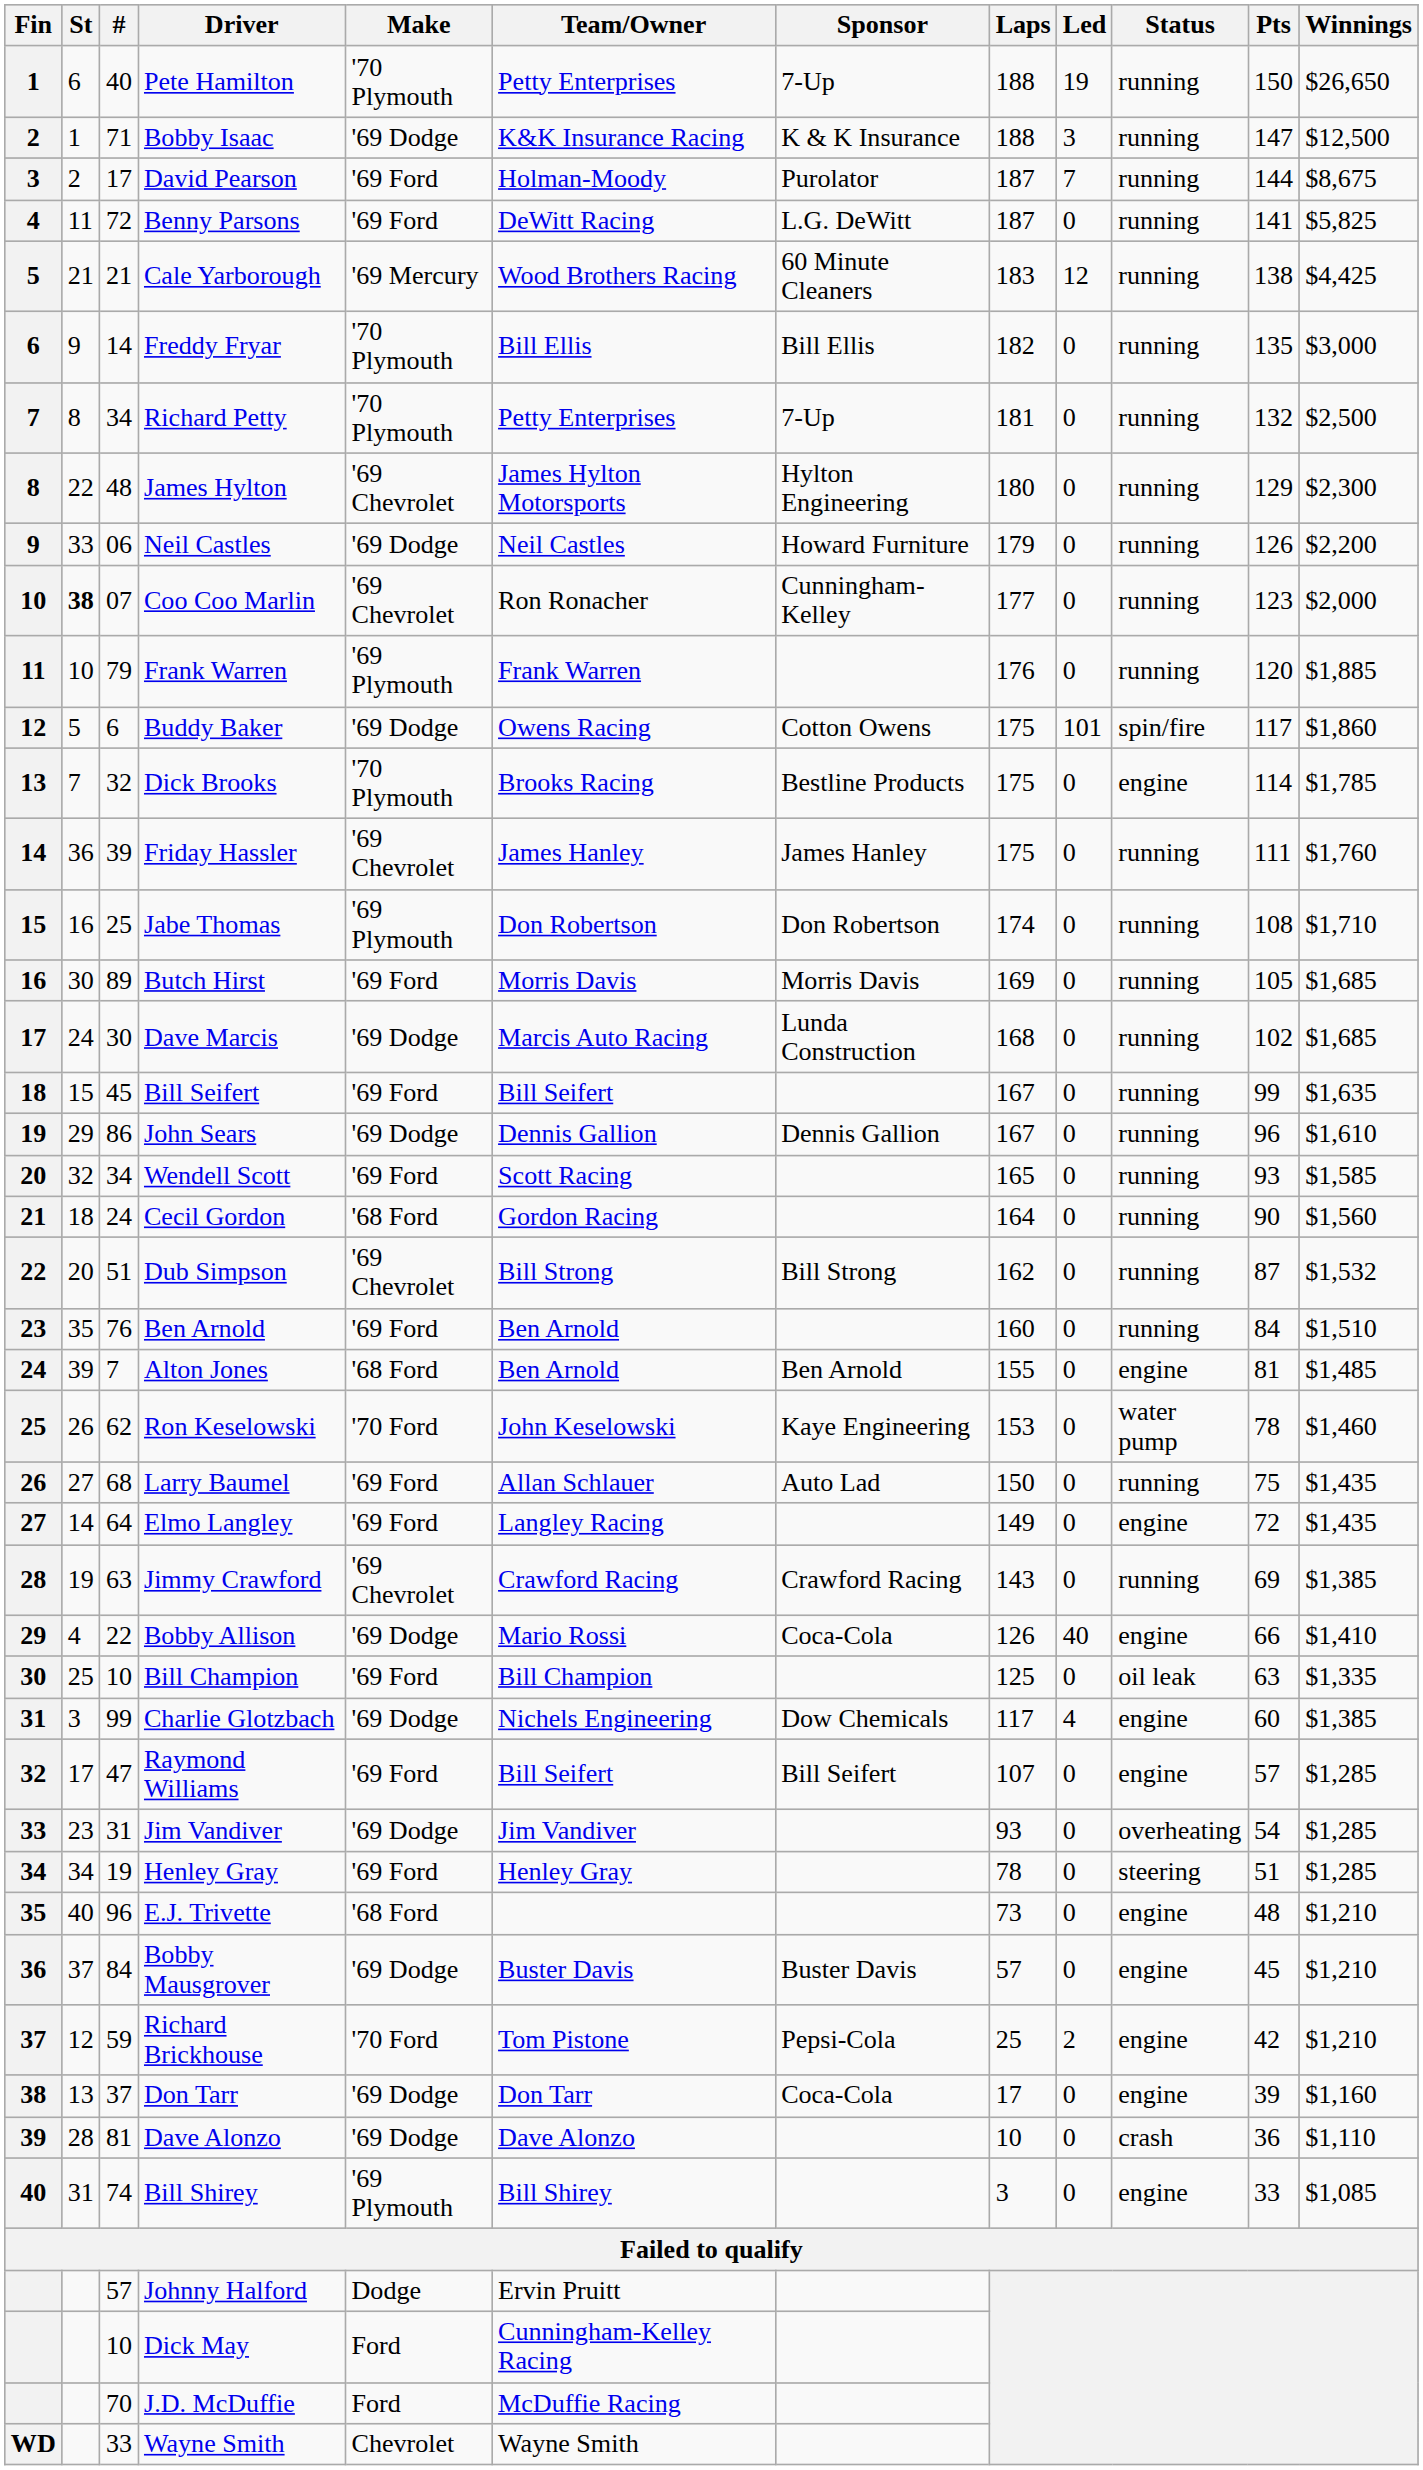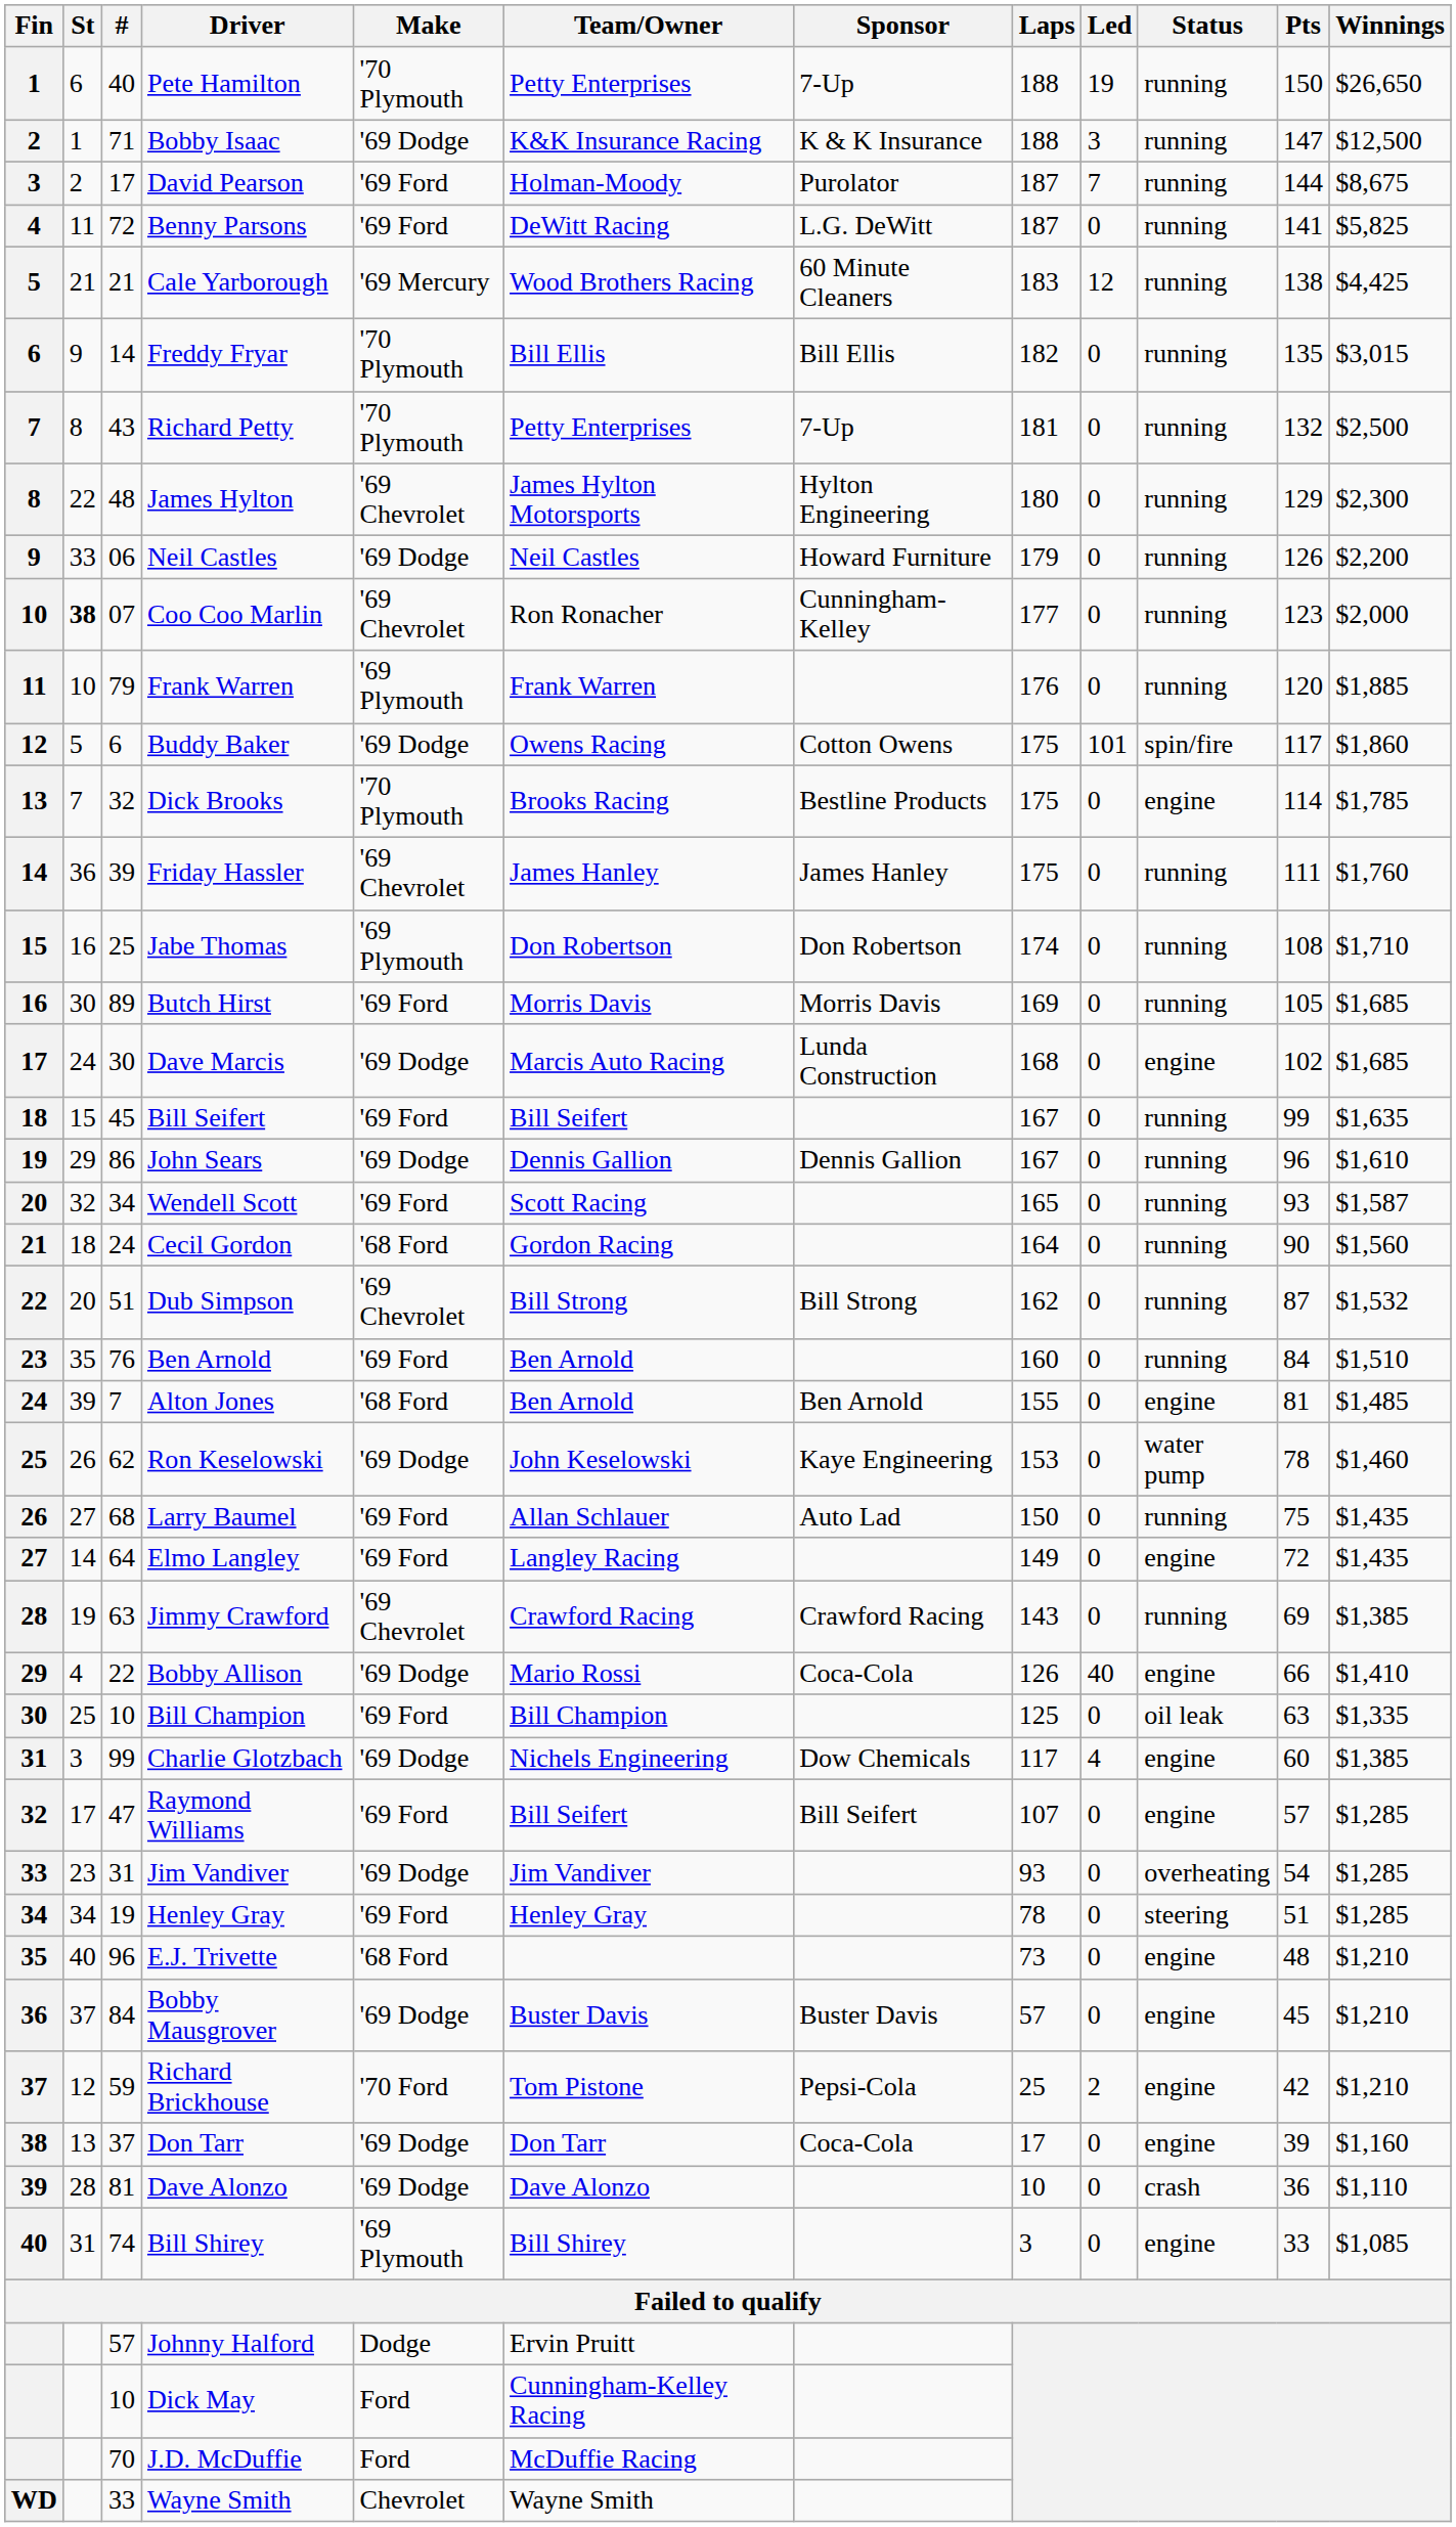Freddy Fryar | Winnings: $3,000 -> $3,015
Richard Petty | #: 34 -> 43
Dave Marcis | Status: running -> engine
Wendell Scott | Winnings: $1,585 -> $1,587
Ron Keselowski | Make: '70 Ford -> '69 Dodge
